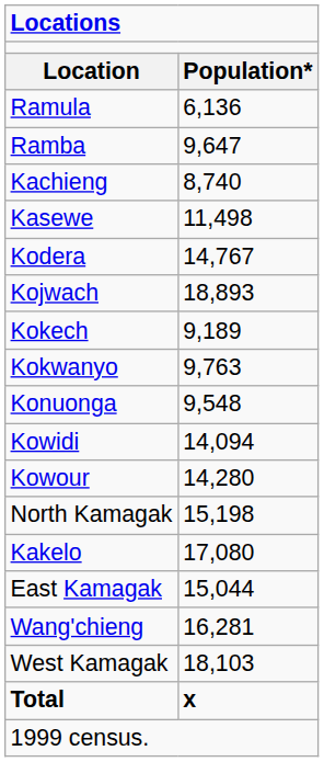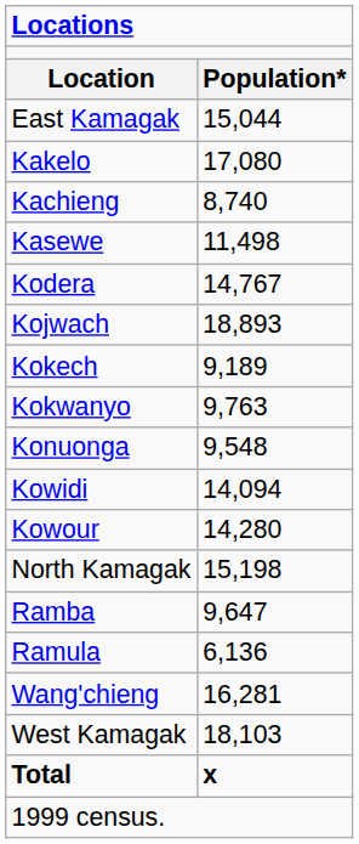rows swapped: East Kamagak <-> Ramula
rows swapped: Kakelo <-> Ramba
